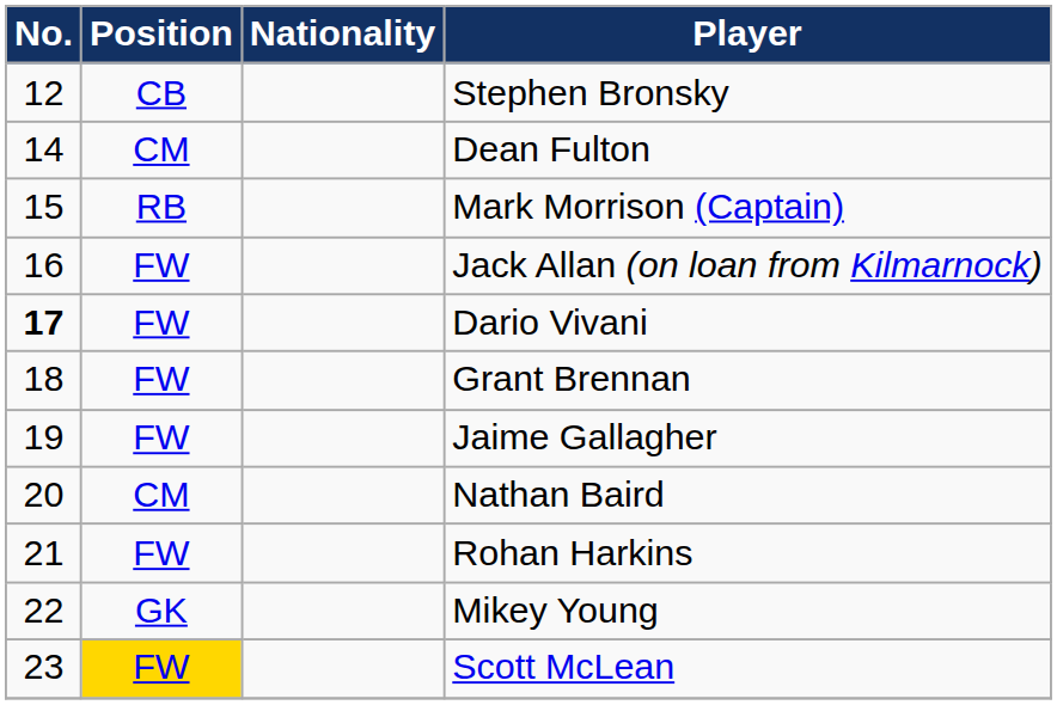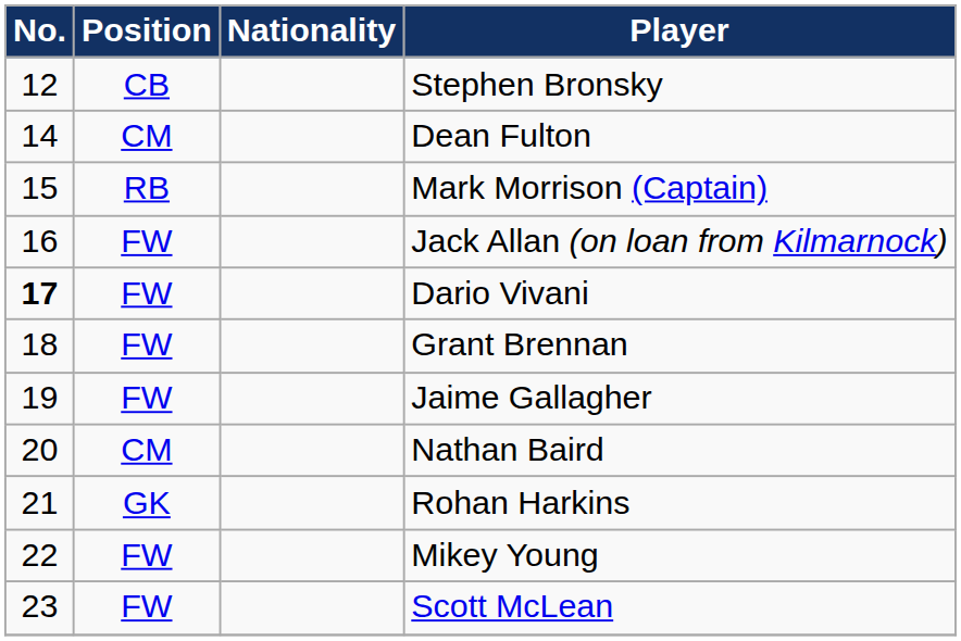Rohan Harkins | Position: FW -> GK
Mikey Young | Position: GK -> FW
Scott McLean | Position: gold background -> no background
